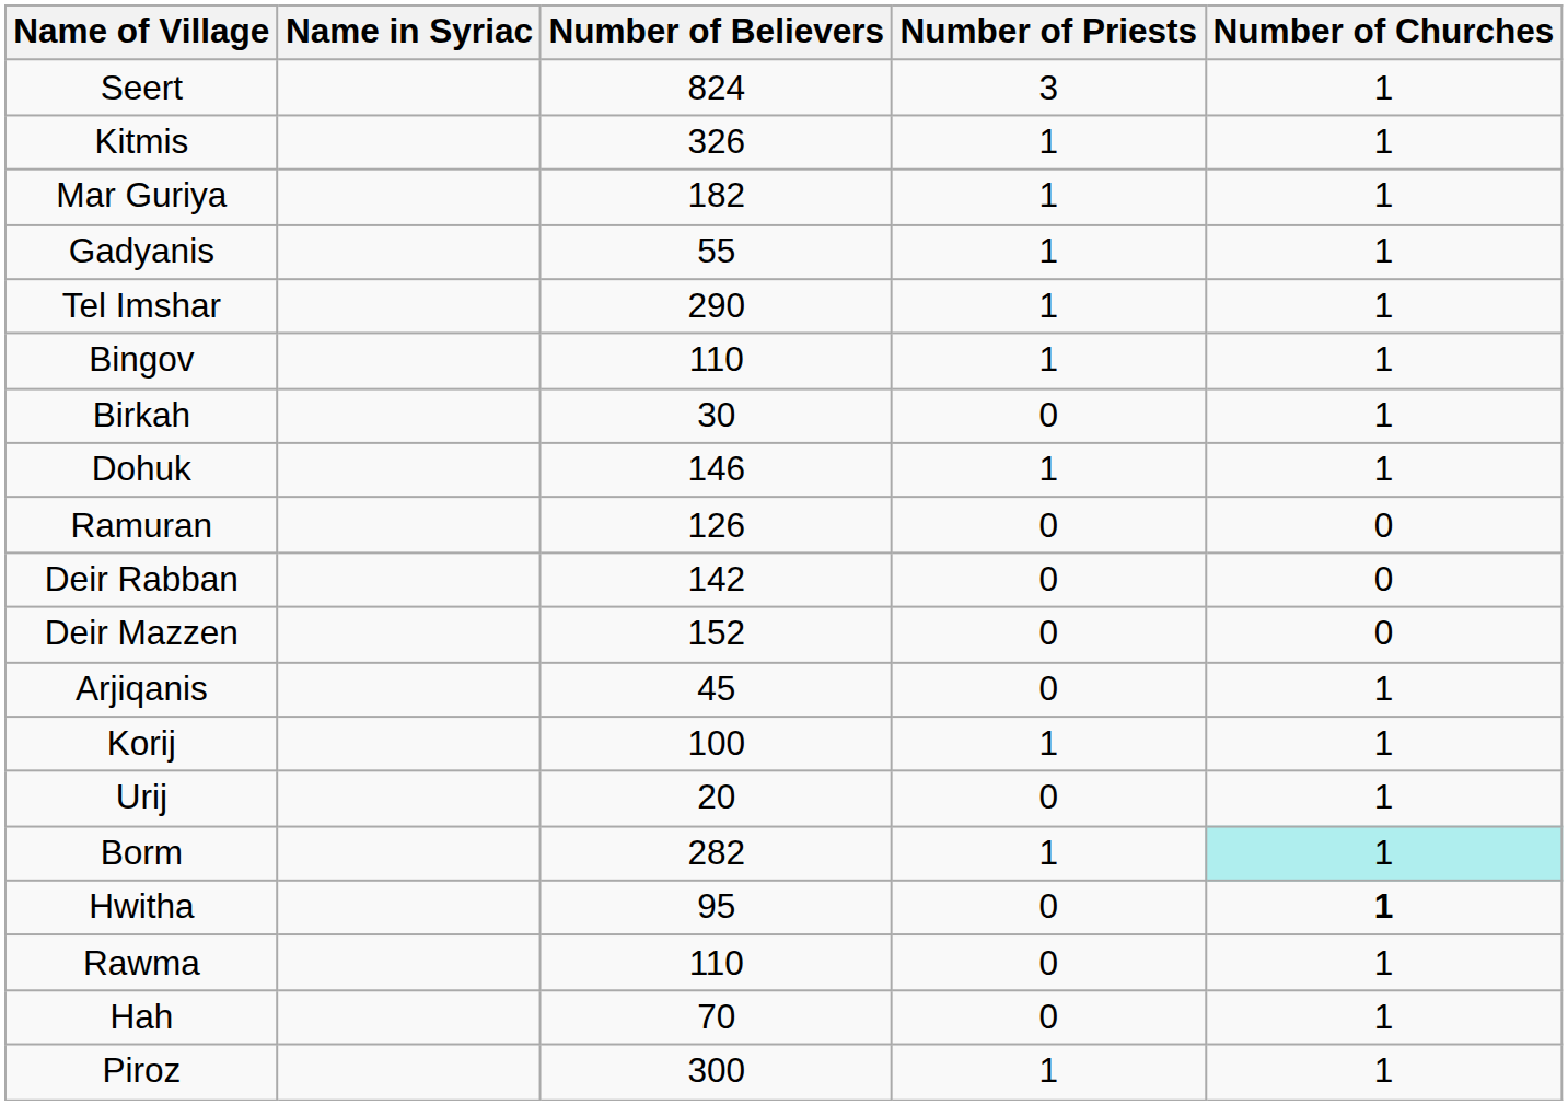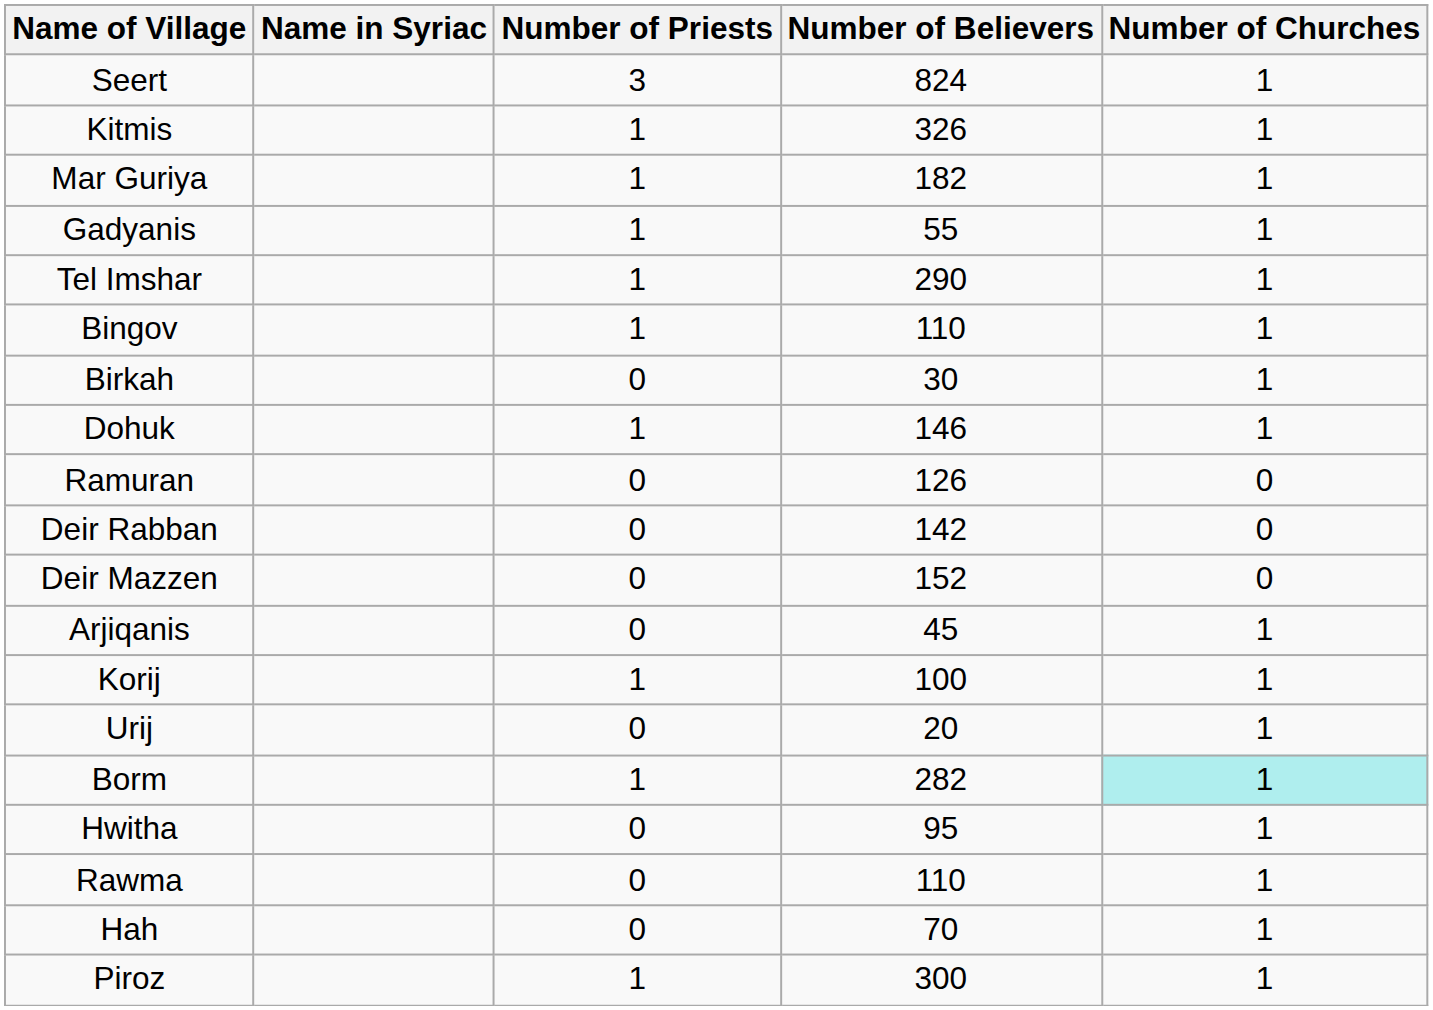columns swapped: Number of Believers <-> Number of Priests
Hwitha | Number of Churches: bold -> normal
